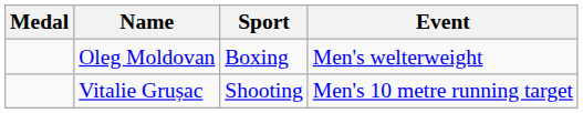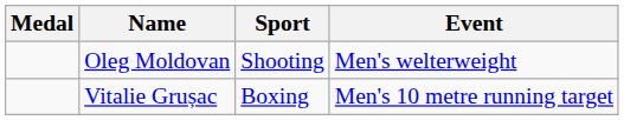Oleg Moldovan | Sport: Boxing -> Shooting
Vitalie Grușac | Sport: Shooting -> Boxing
